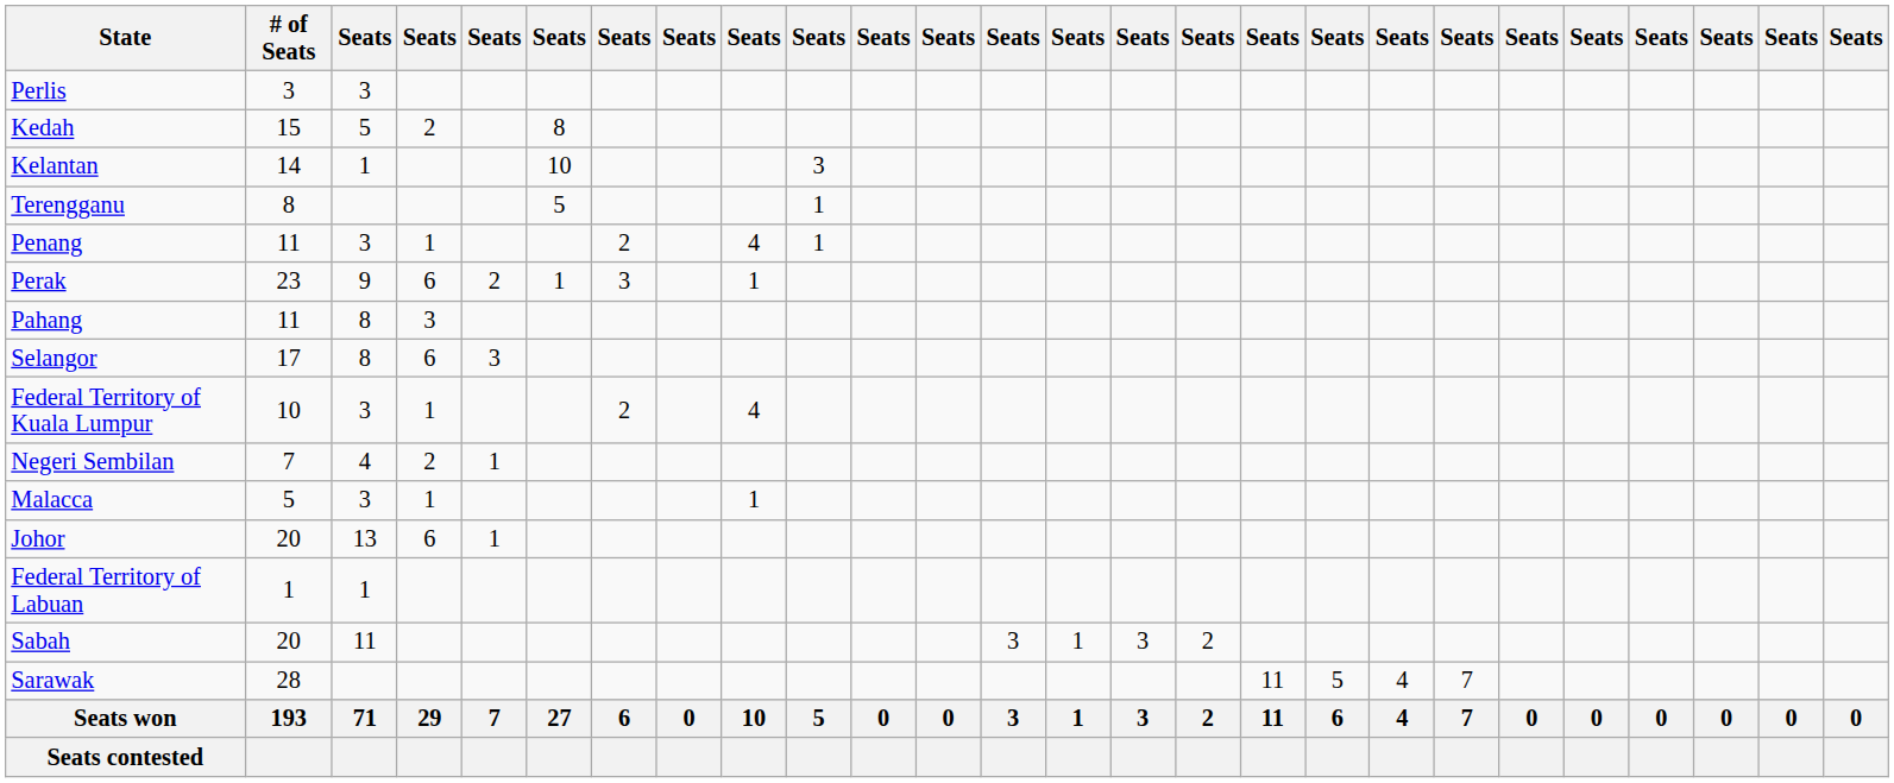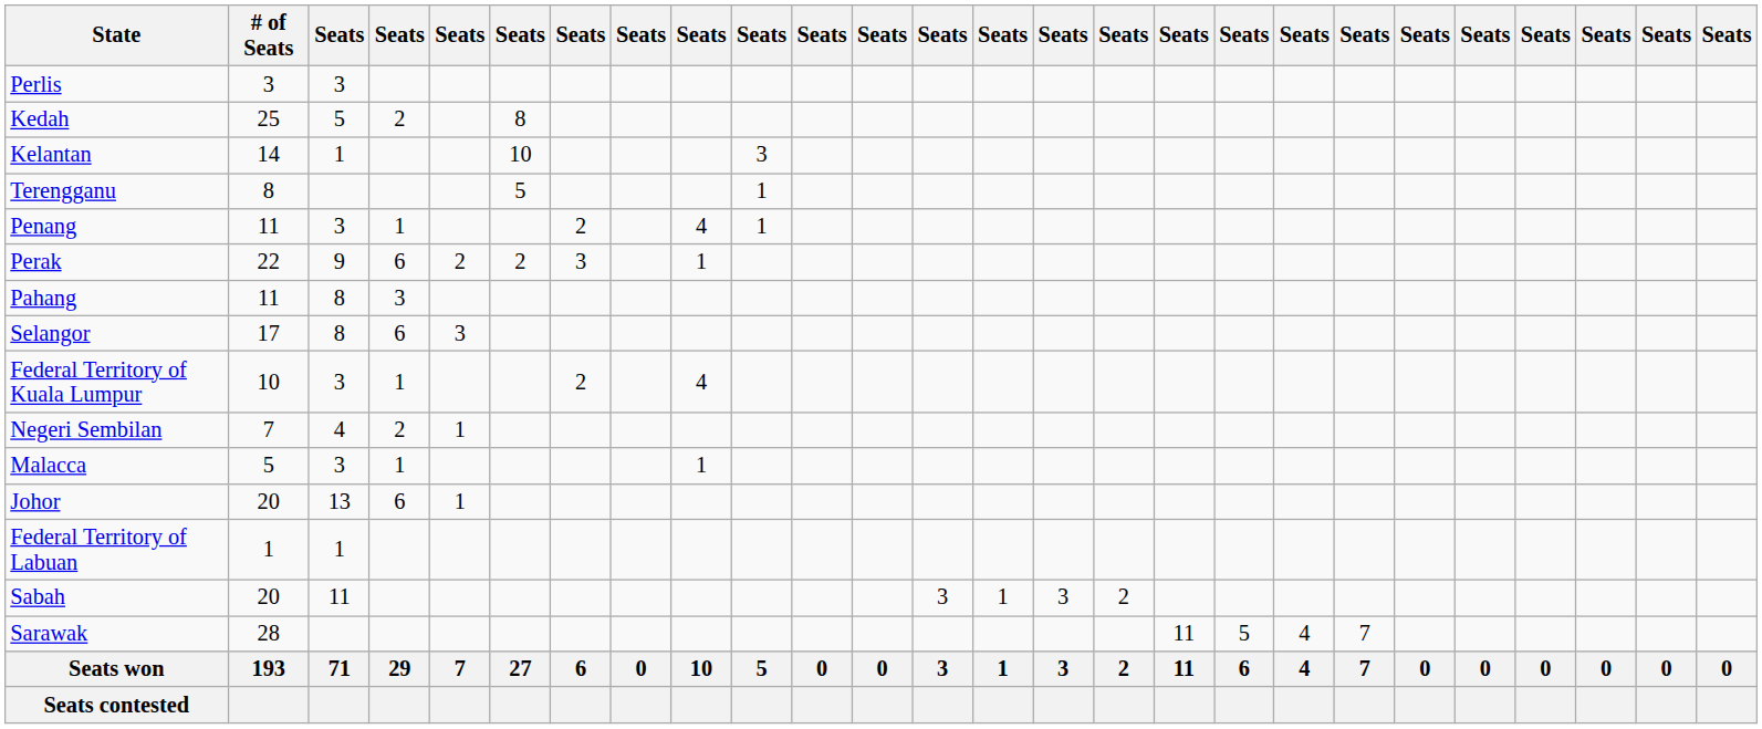Kedah | # of Seats: 15 -> 25
Perak | # of Seats: 23 -> 22
Perak | column 6: 1 -> 2
